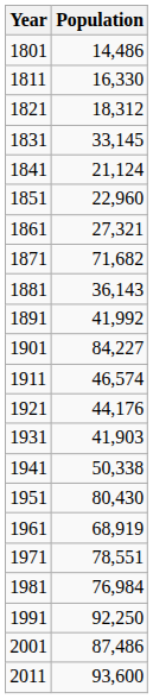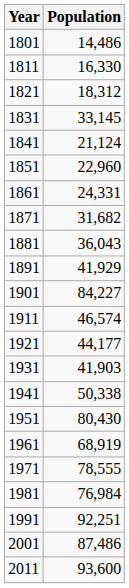1861 | Population: 27,321 -> 24,331
1871 | Population: 71,682 -> 31,682
1881 | Population: 36,143 -> 36,043
1891 | Population: 41,992 -> 41,929
1921 | Population: 44,176 -> 44,177
1971 | Population: 78,551 -> 78,555
1991 | Population: 92,250 -> 92,251
